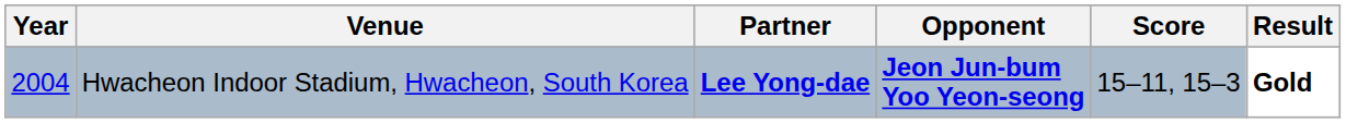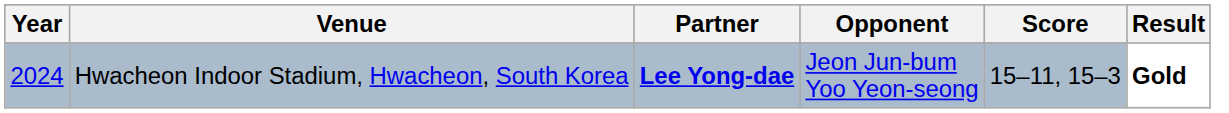Hwacheon Indoor Stadium, Hwacheon, South Korea | Year: 2004 -> 2024
Hwacheon Indoor Stadium, Hwacheon, South Korea | Opponent: bold -> normal
